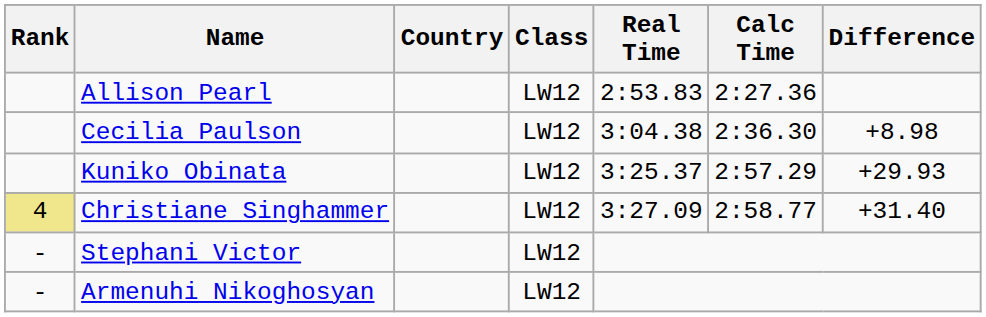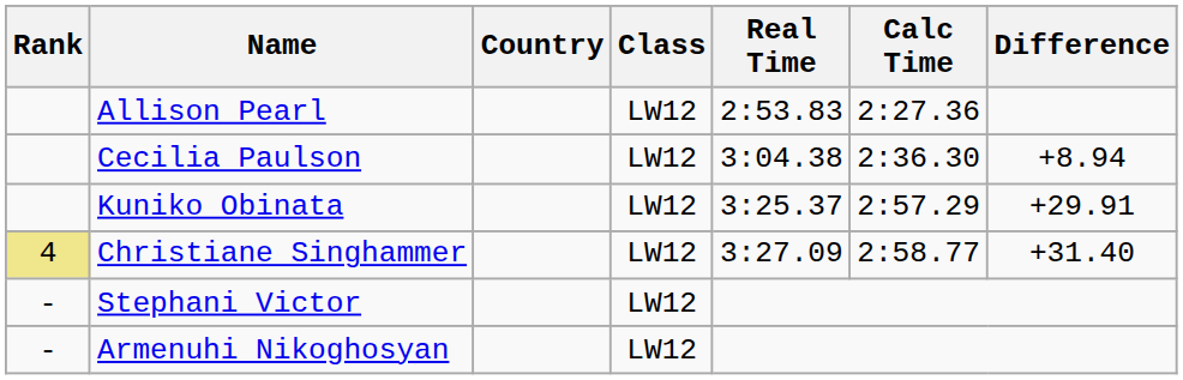Cecilia Paulson | Difference: +8.98 -> +8.94
Kuniko Obinata | Difference: +29.93 -> +29.91
